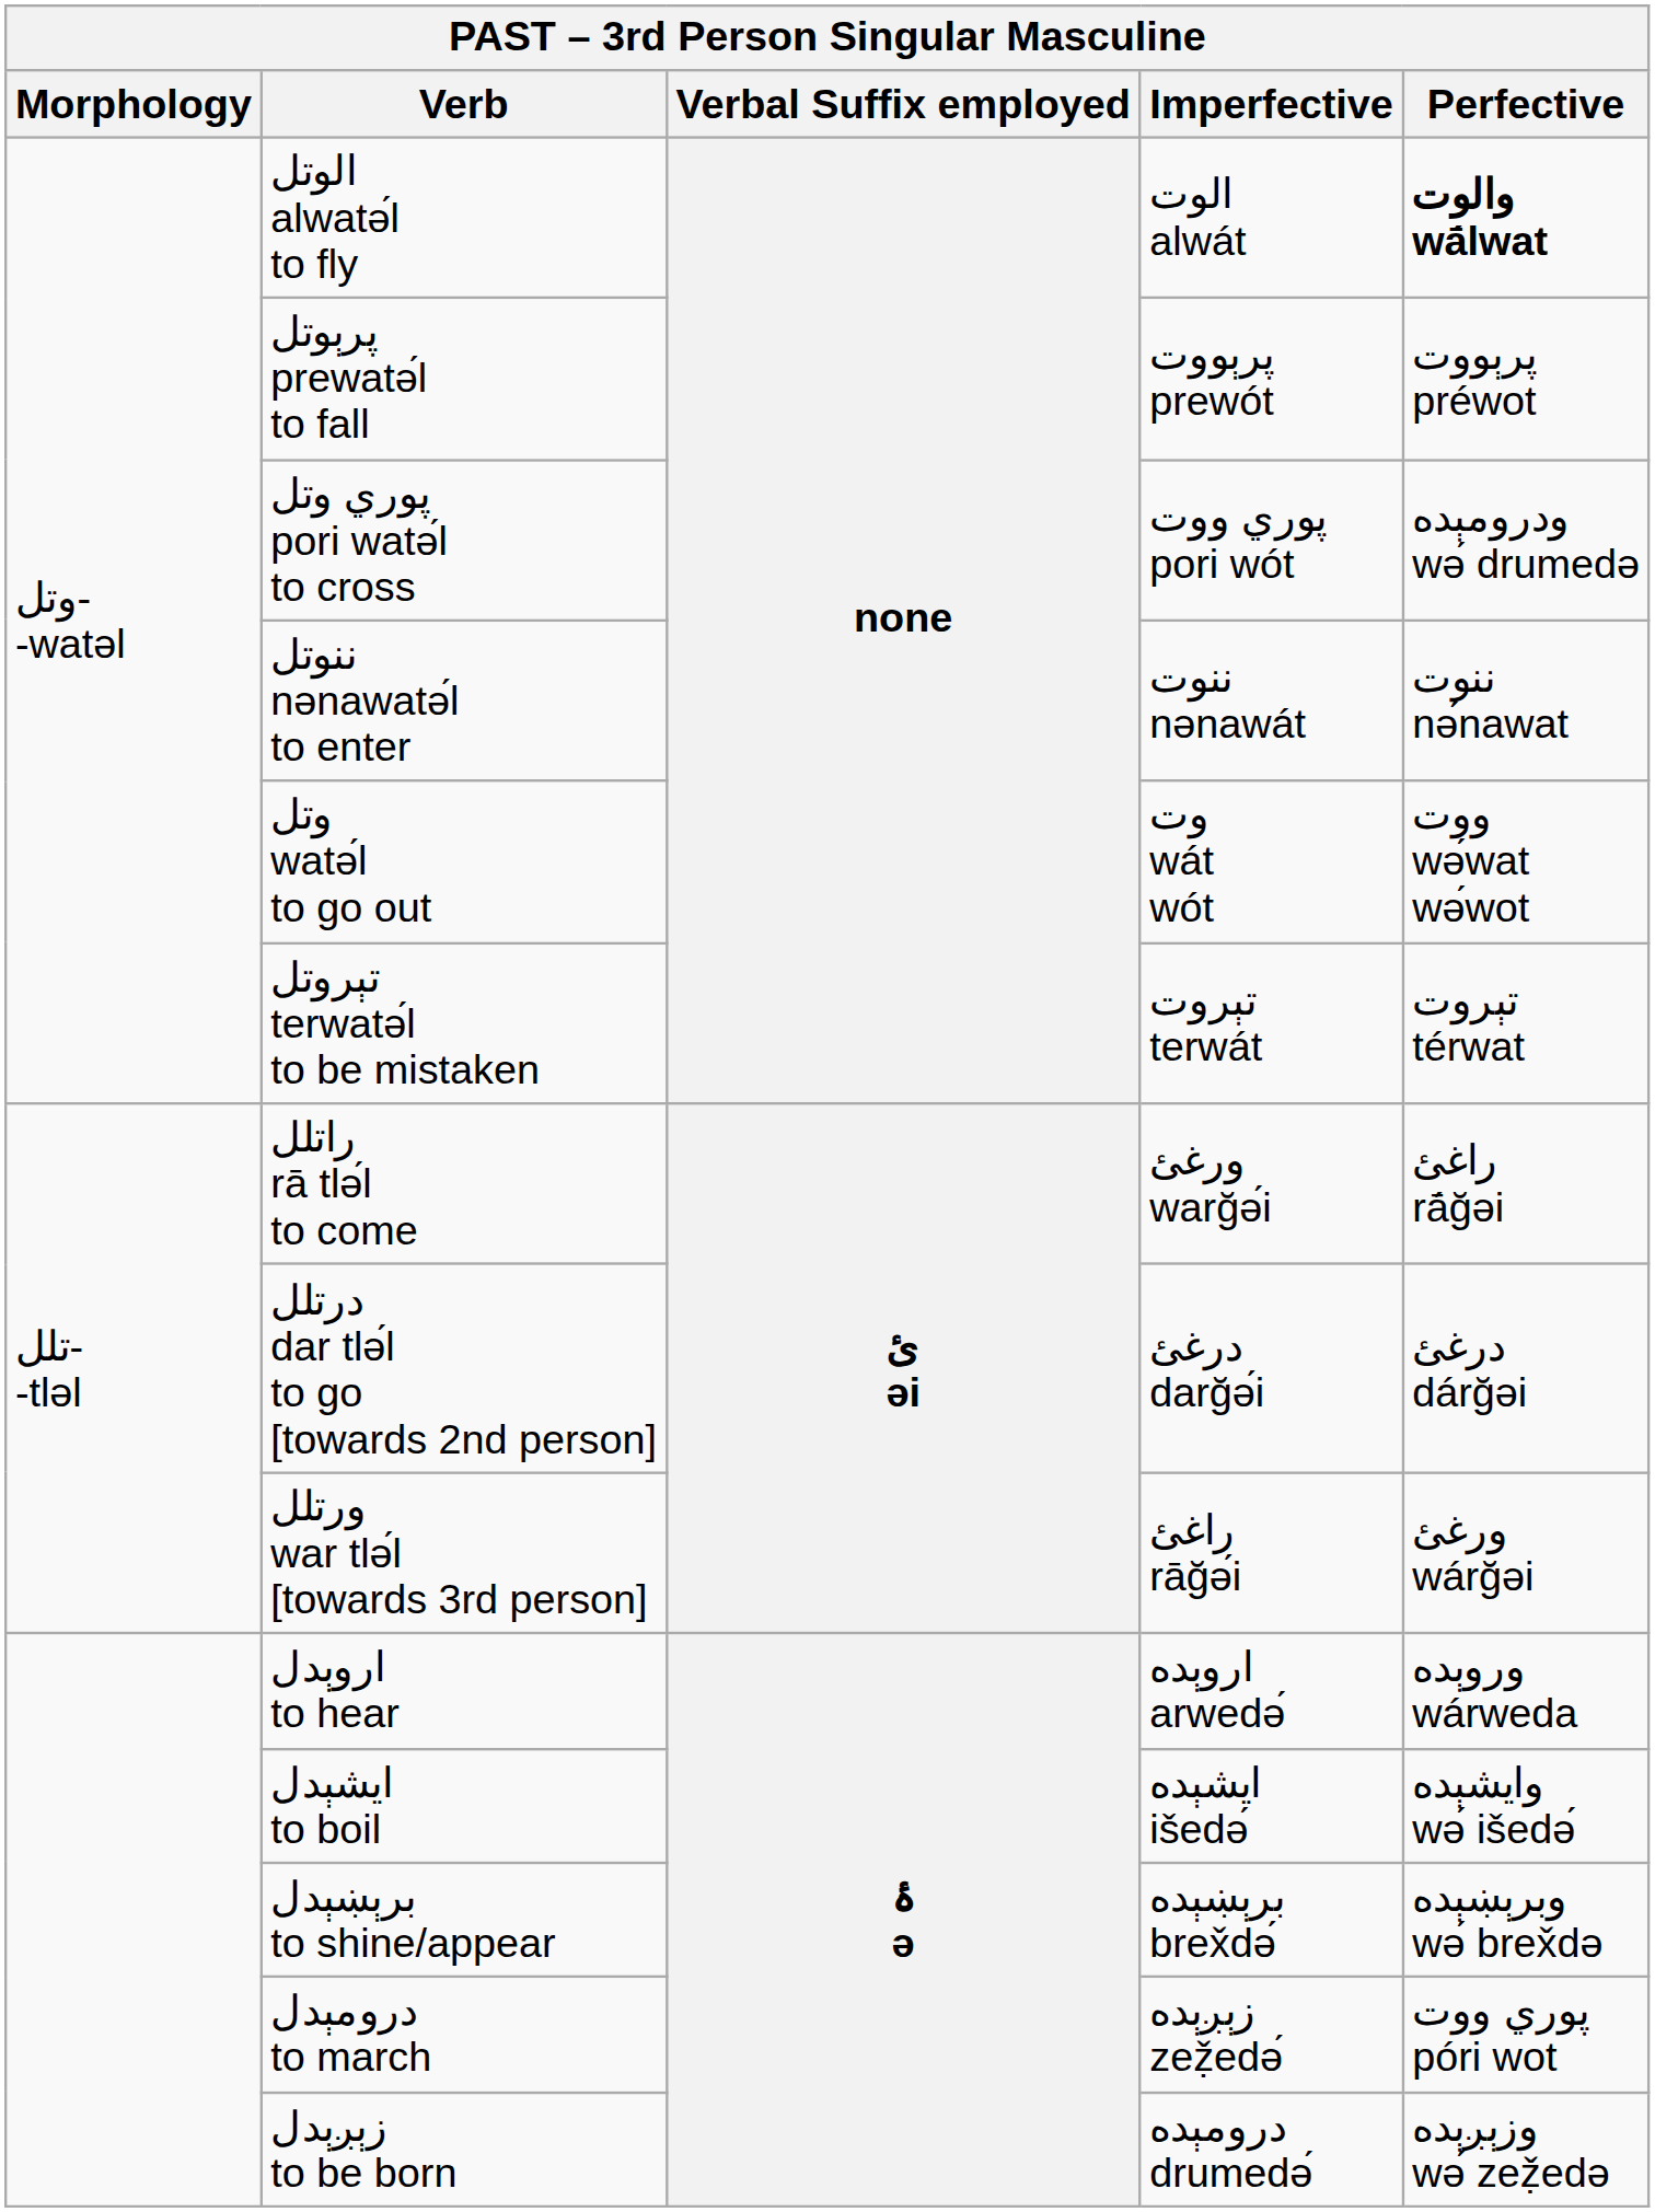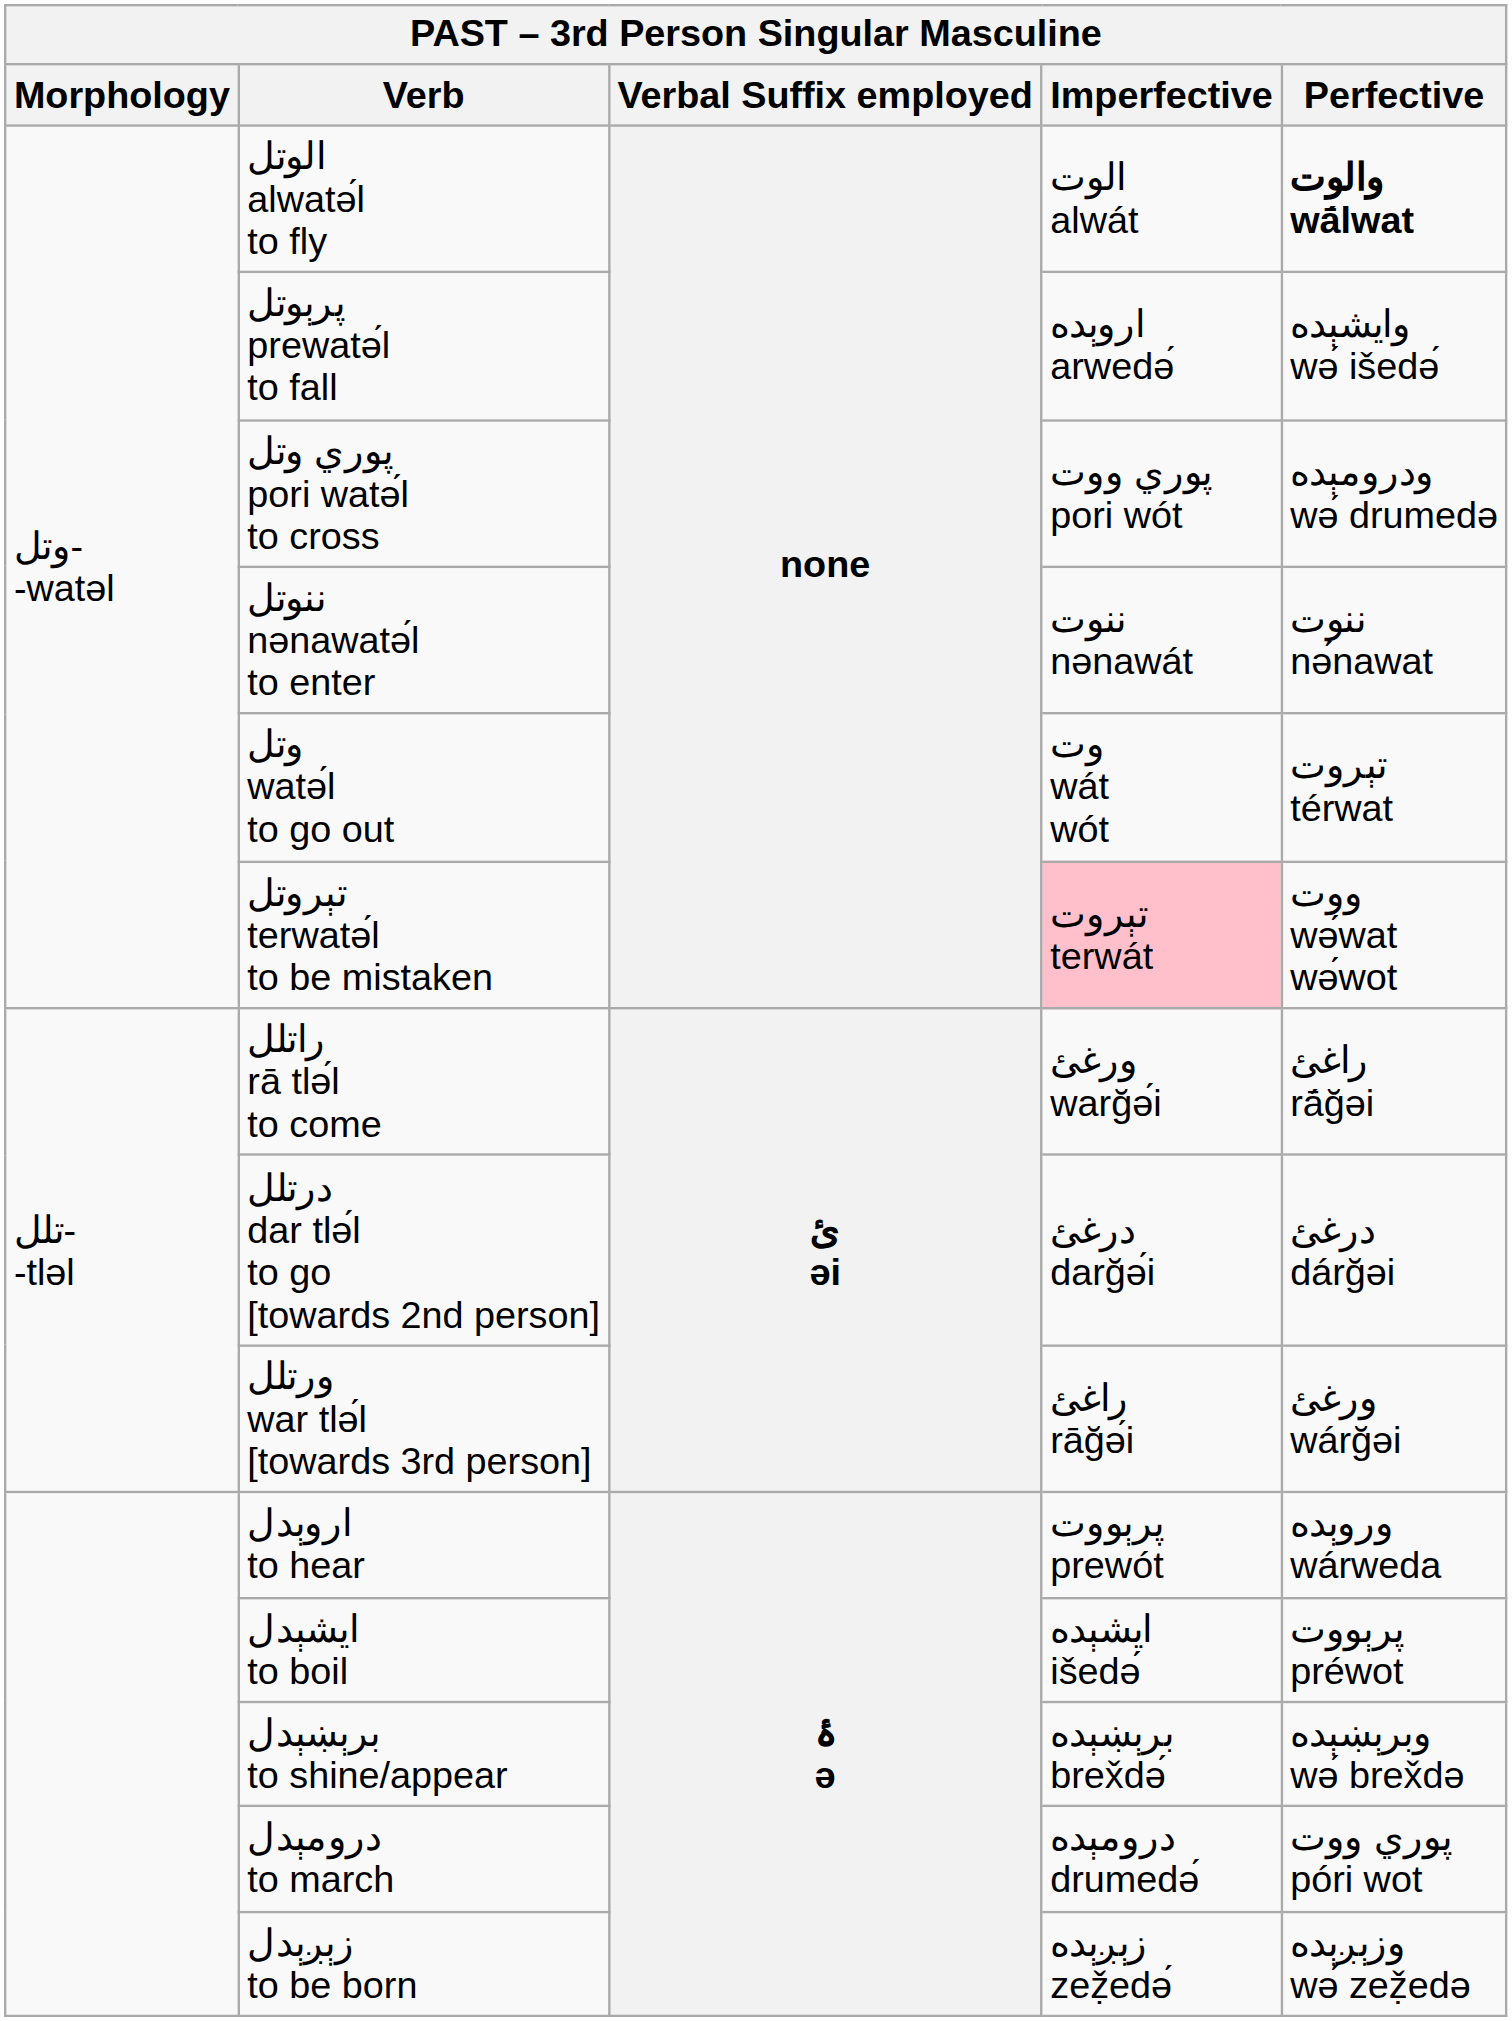پرېوتل prewatә́l to fall | Imperfective: پرېووت prewót -> اروېده arwedә́
پرېوتل prewatә́l to fall | Perfective: پرېووت préwot -> وایشېده wә́ išedә́
وتل watә́l to go out | Perfective: ووت wә́wat wә́wot -> تېروت térwat
تېروتل terwatә́l to be mistaken | Imperfective: no background -> pink background
تېروتل terwatә́l to be mistaken | Perfective: تېروت térwat -> ووت wә́wat wә́wot
اروېدل to hear | Imperfective: اروېده arwedә́ -> پرېووت prewót
ایشېدل to boil | Perfective: وایشېده wә́ išedә́ -> پرېووت préwot
درومېدل to march | Imperfective: زېږېده zeẓ̌edә́ -> درومېده drumedә́
زېږېدل to be born | Imperfective: درومېده drumedә́ -> زېږېده zeẓ̌edә́
